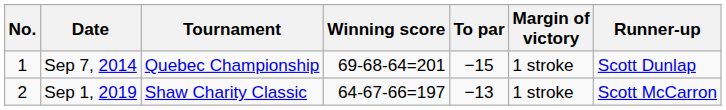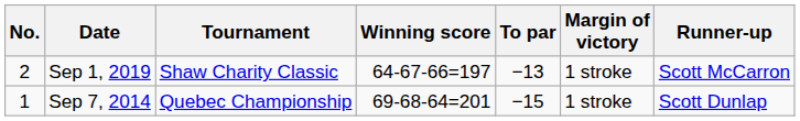rows swapped: Sep 7, 2014 <-> Sep 1, 2019
